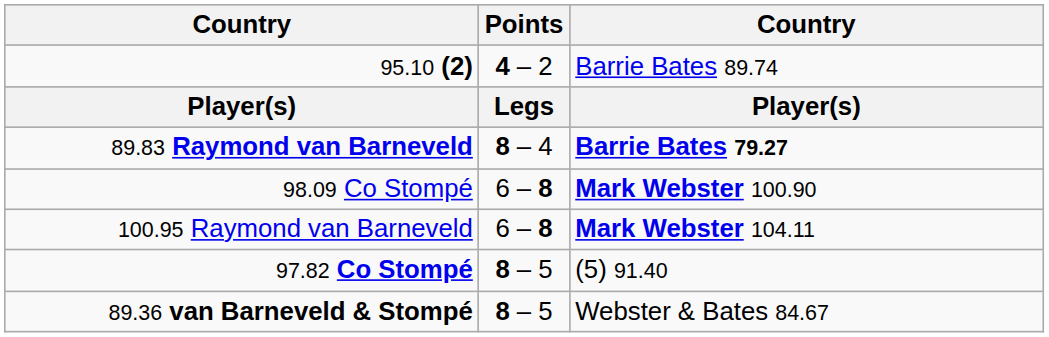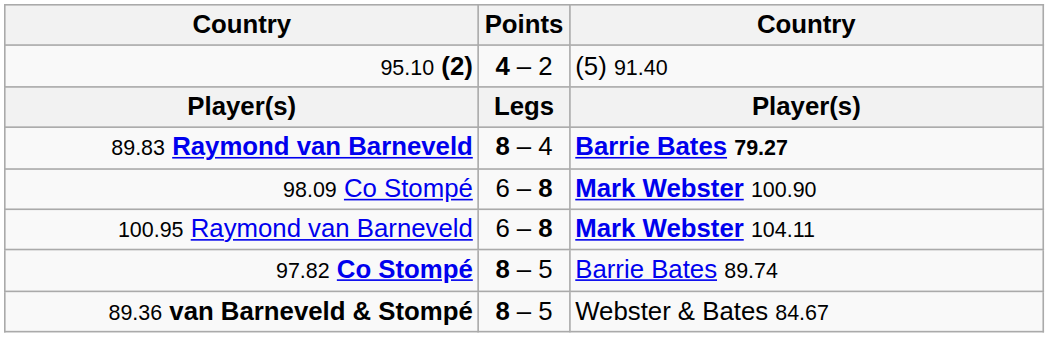95.10 (2) | column 3: Barrie Bates 89.74 -> (5) 91.40
97.82 Co Stompé | column 3: (5) 91.40 -> Barrie Bates 89.74
